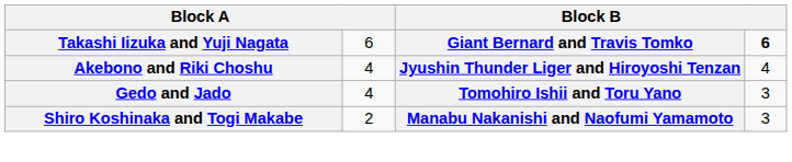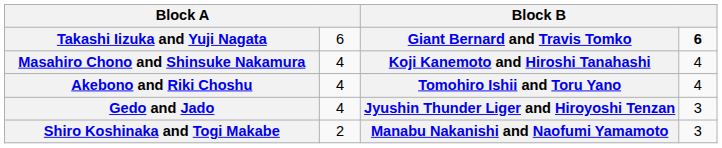+ row: Masahiro Chono and Shinsuke Nakamura | 4 | Koji Kanemoto and Hiroshi Tanahashi | 4
Akebono and Riki Choshu | column 3: Jyushin Thunder Liger and Hiroyoshi Tenzan -> Tomohiro Ishii and Toru Yano
Gedo and Jado | column 3: Tomohiro Ishii and Toru Yano -> Jyushin Thunder Liger and Hiroyoshi Tenzan
